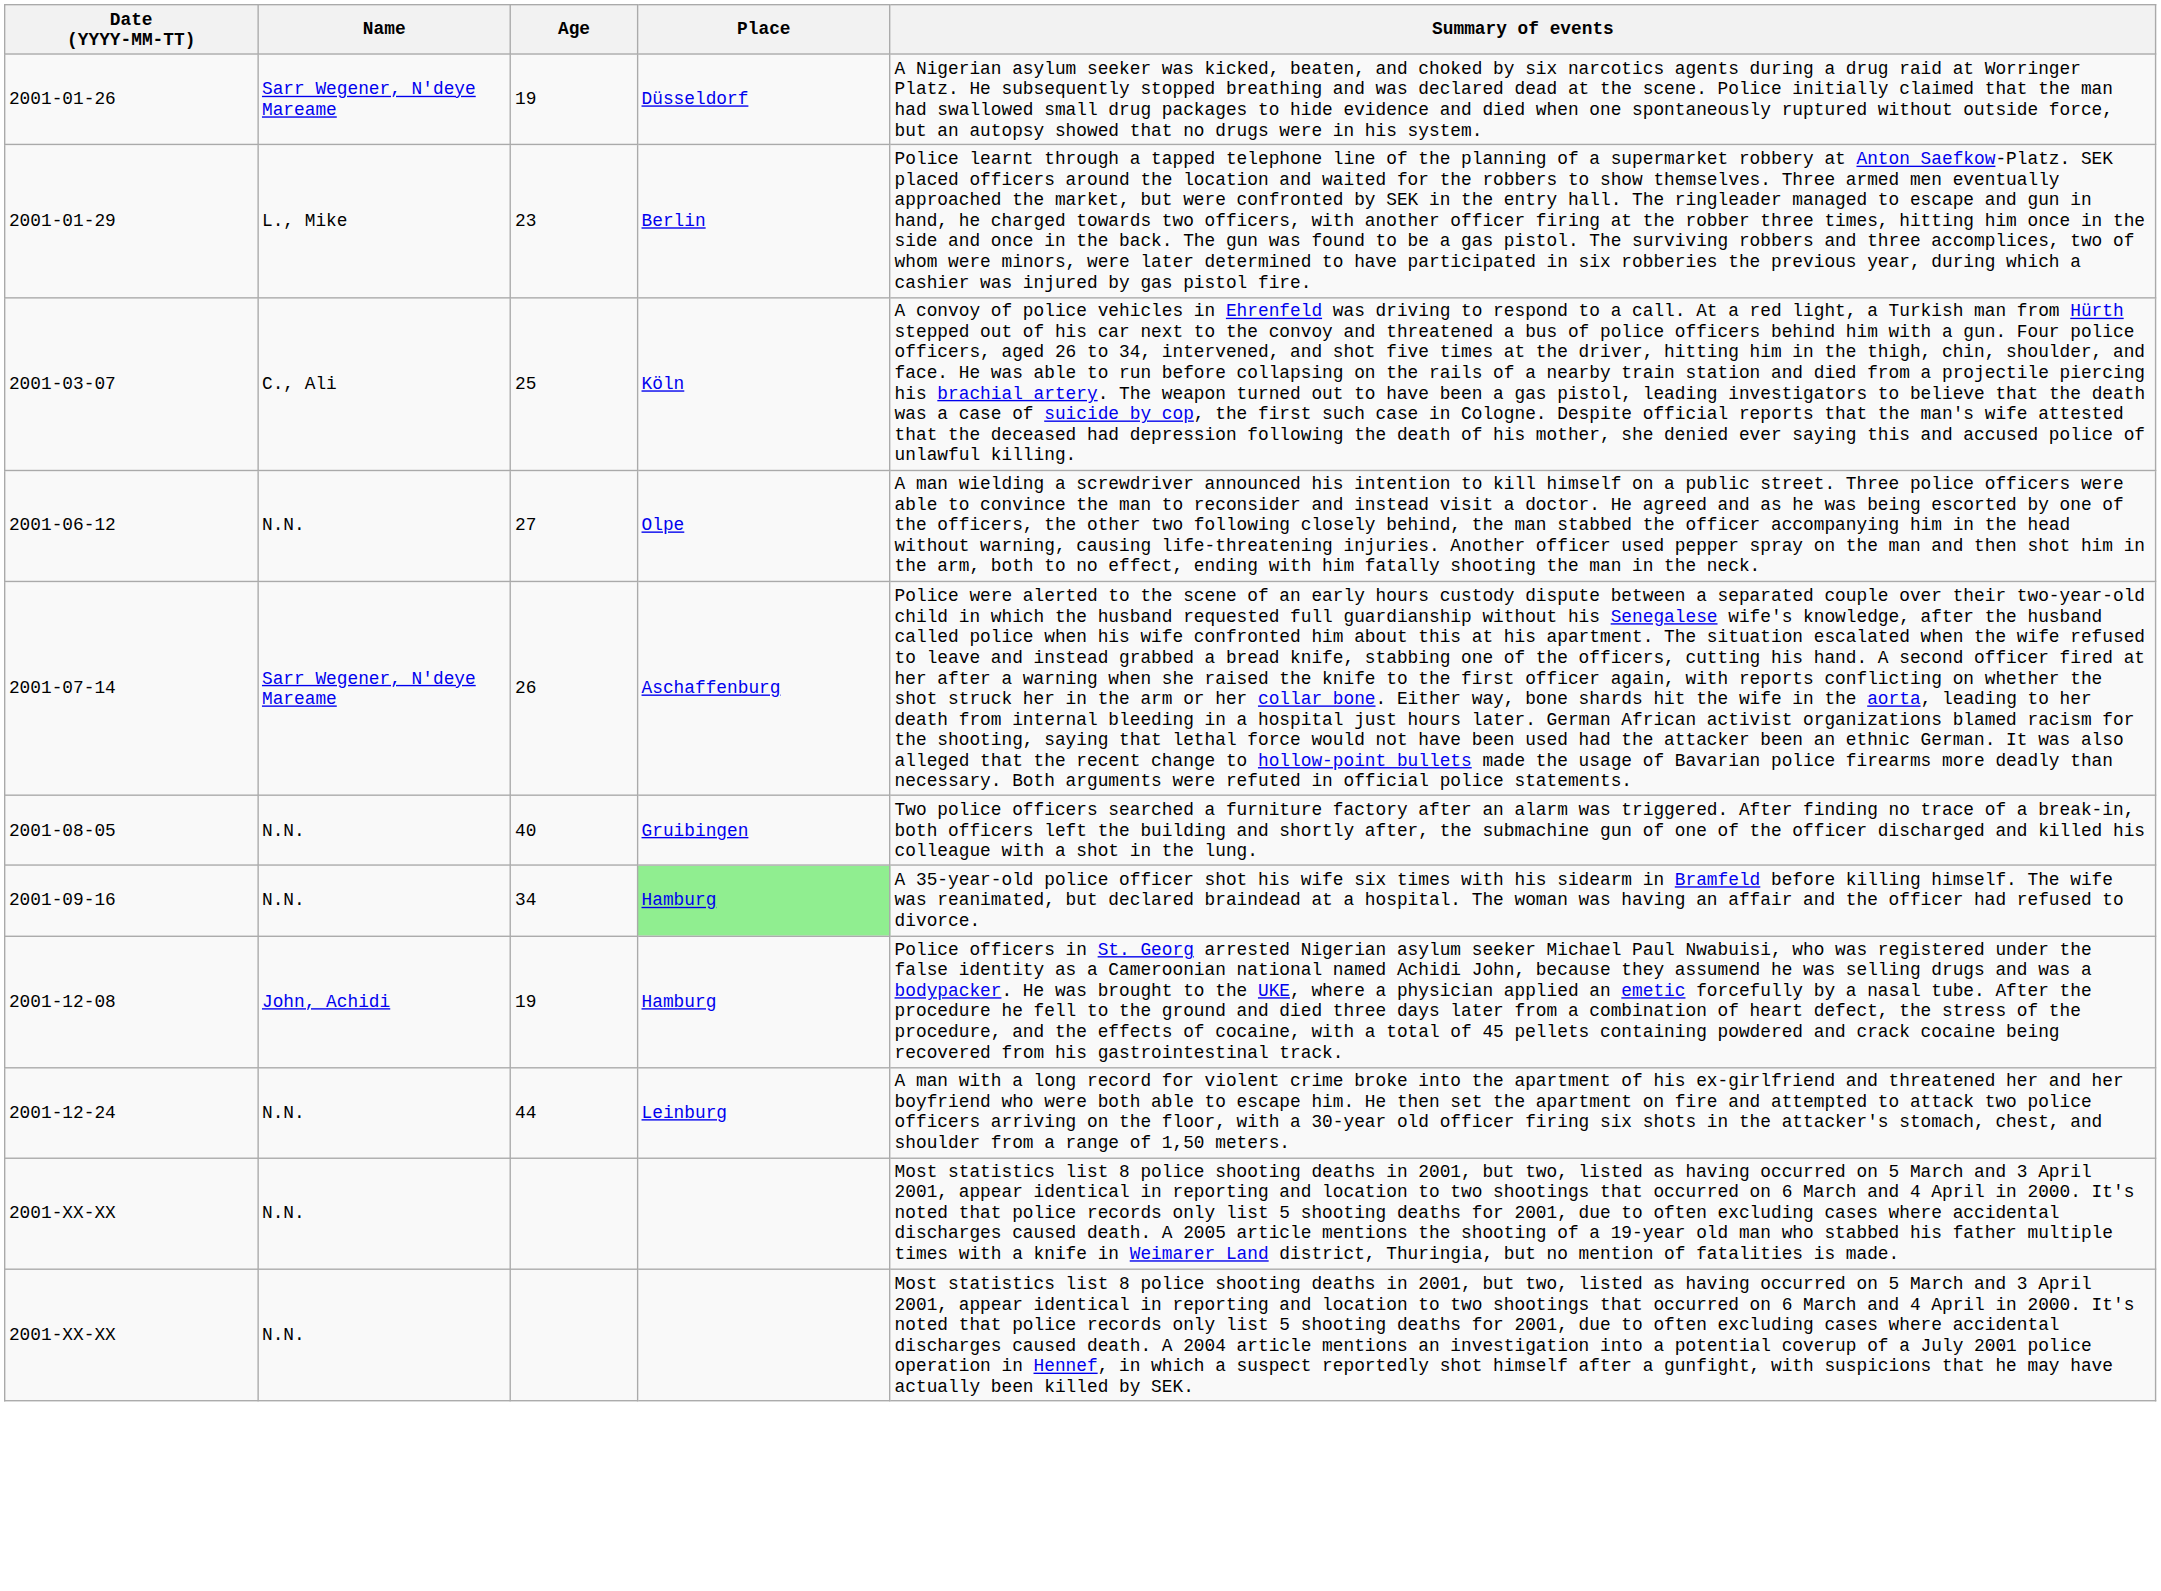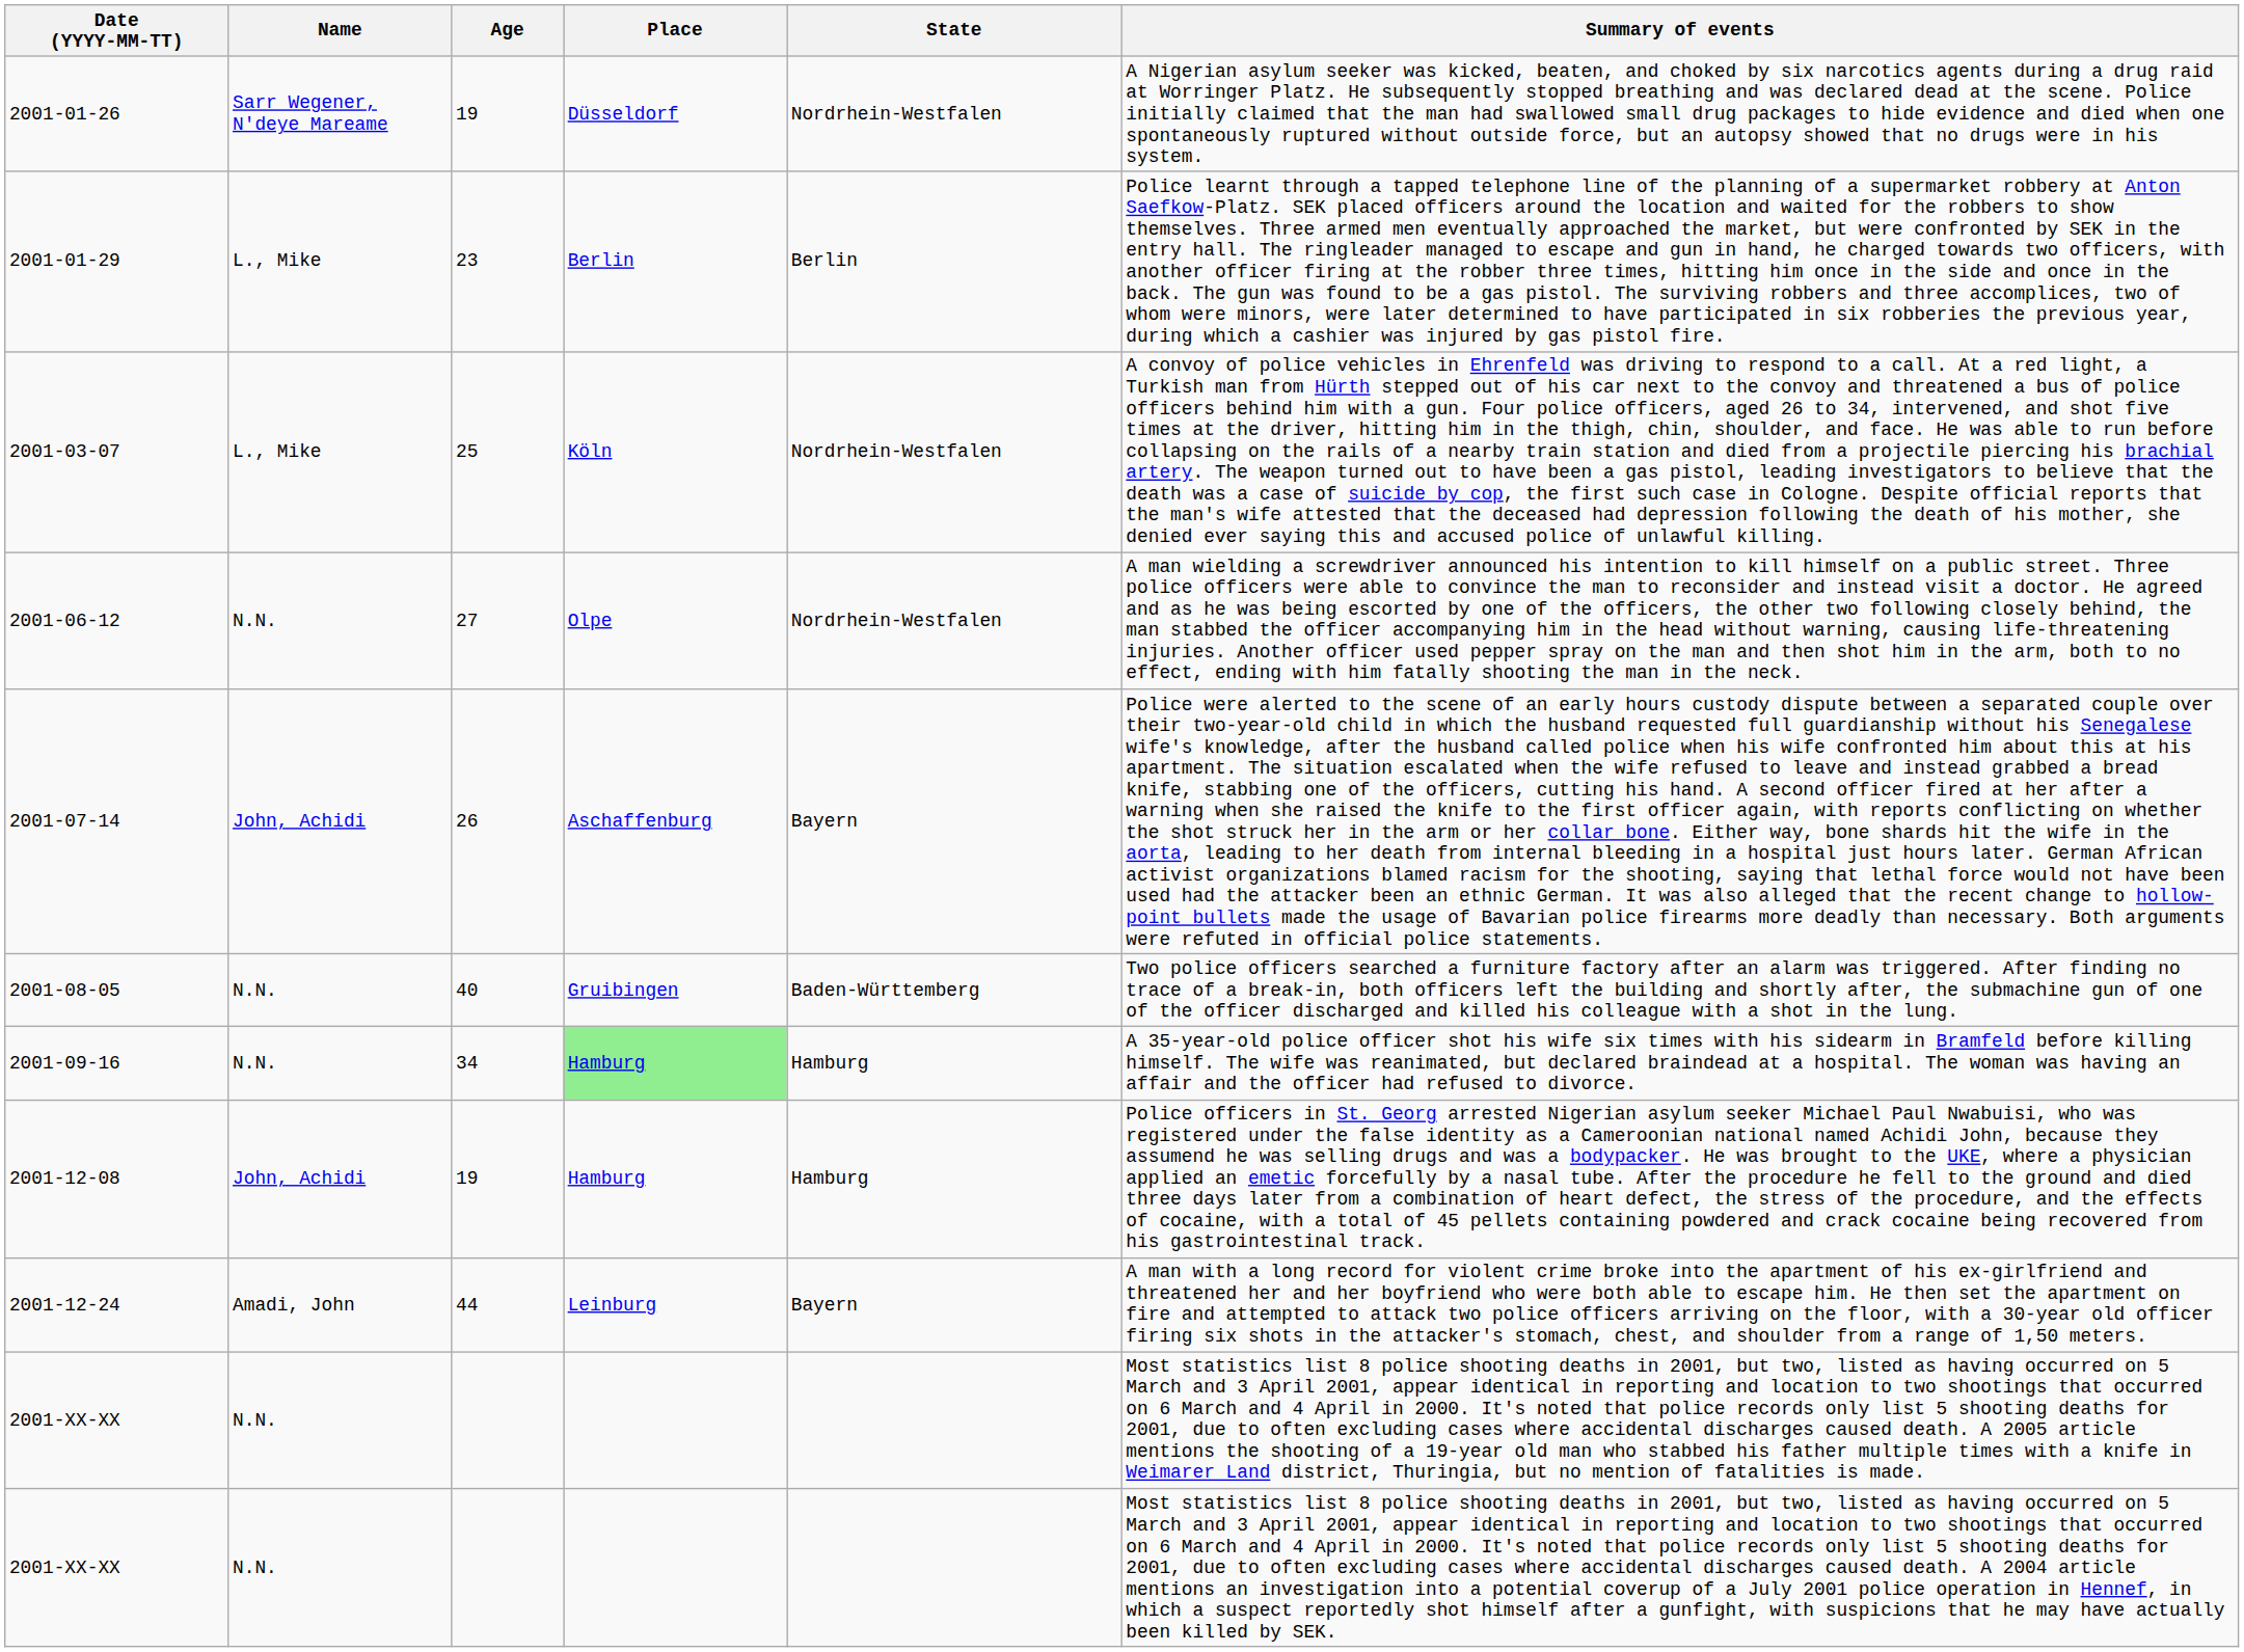+ column: State | Nordrhein-Westfalen | Berlin | Nordrhein-Westfalen | Nordrhein-Westfalen | Bayern | Baden-Württemberg | Hamburg | Hamburg | Bayern
2001-03-07 | Name: C., Ali -> L., Mike
2001-07-14 | Name: Sarr Wegener, N'deye Mareame -> John, Achidi
2001-12-24 | Name: N.N. -> Amadi, John
